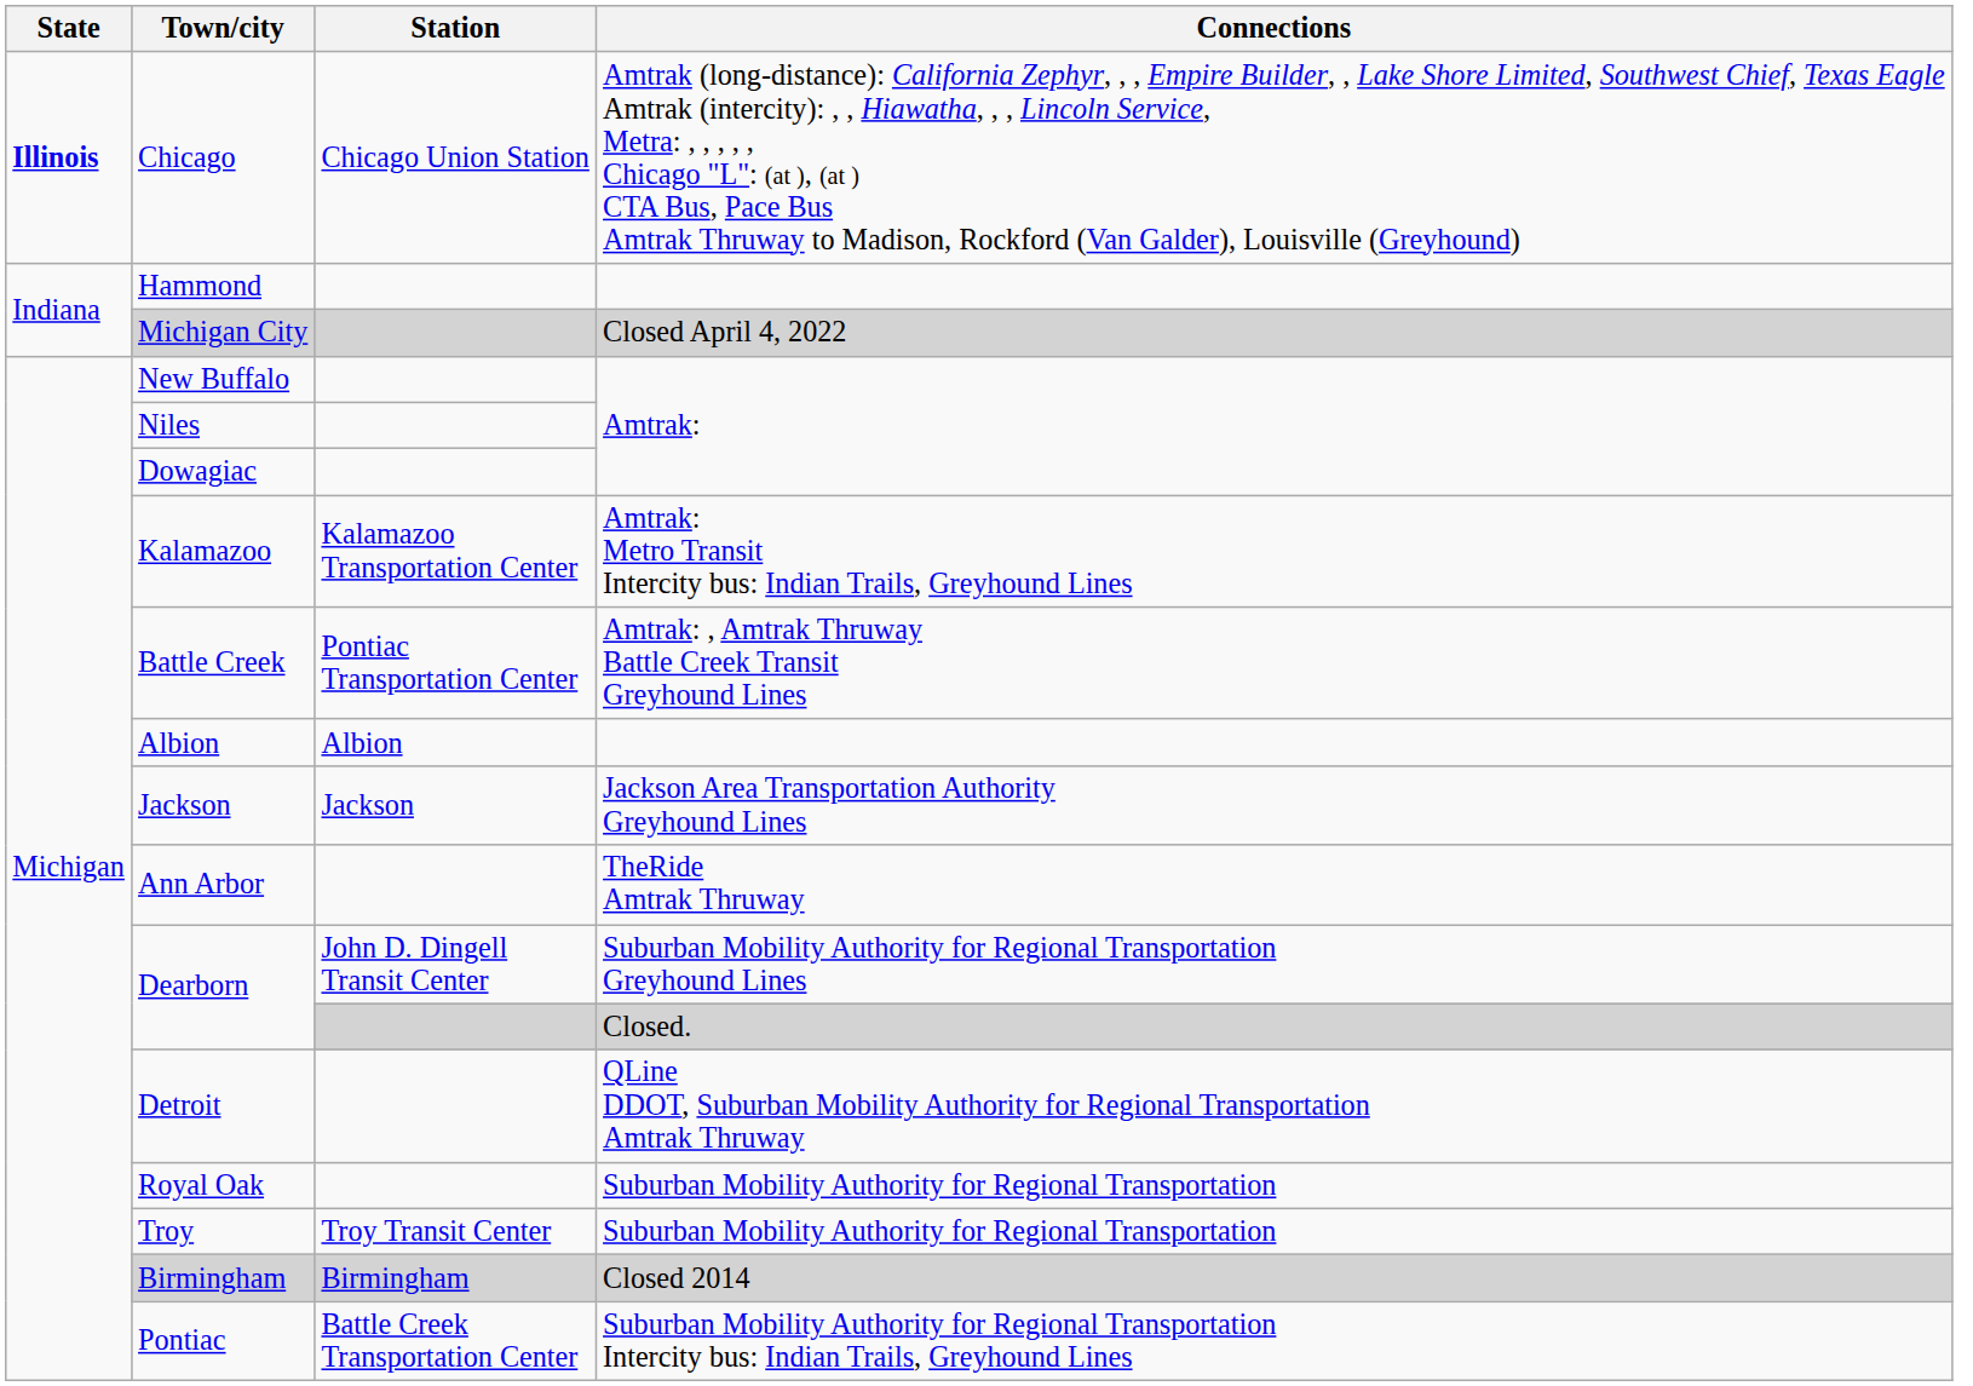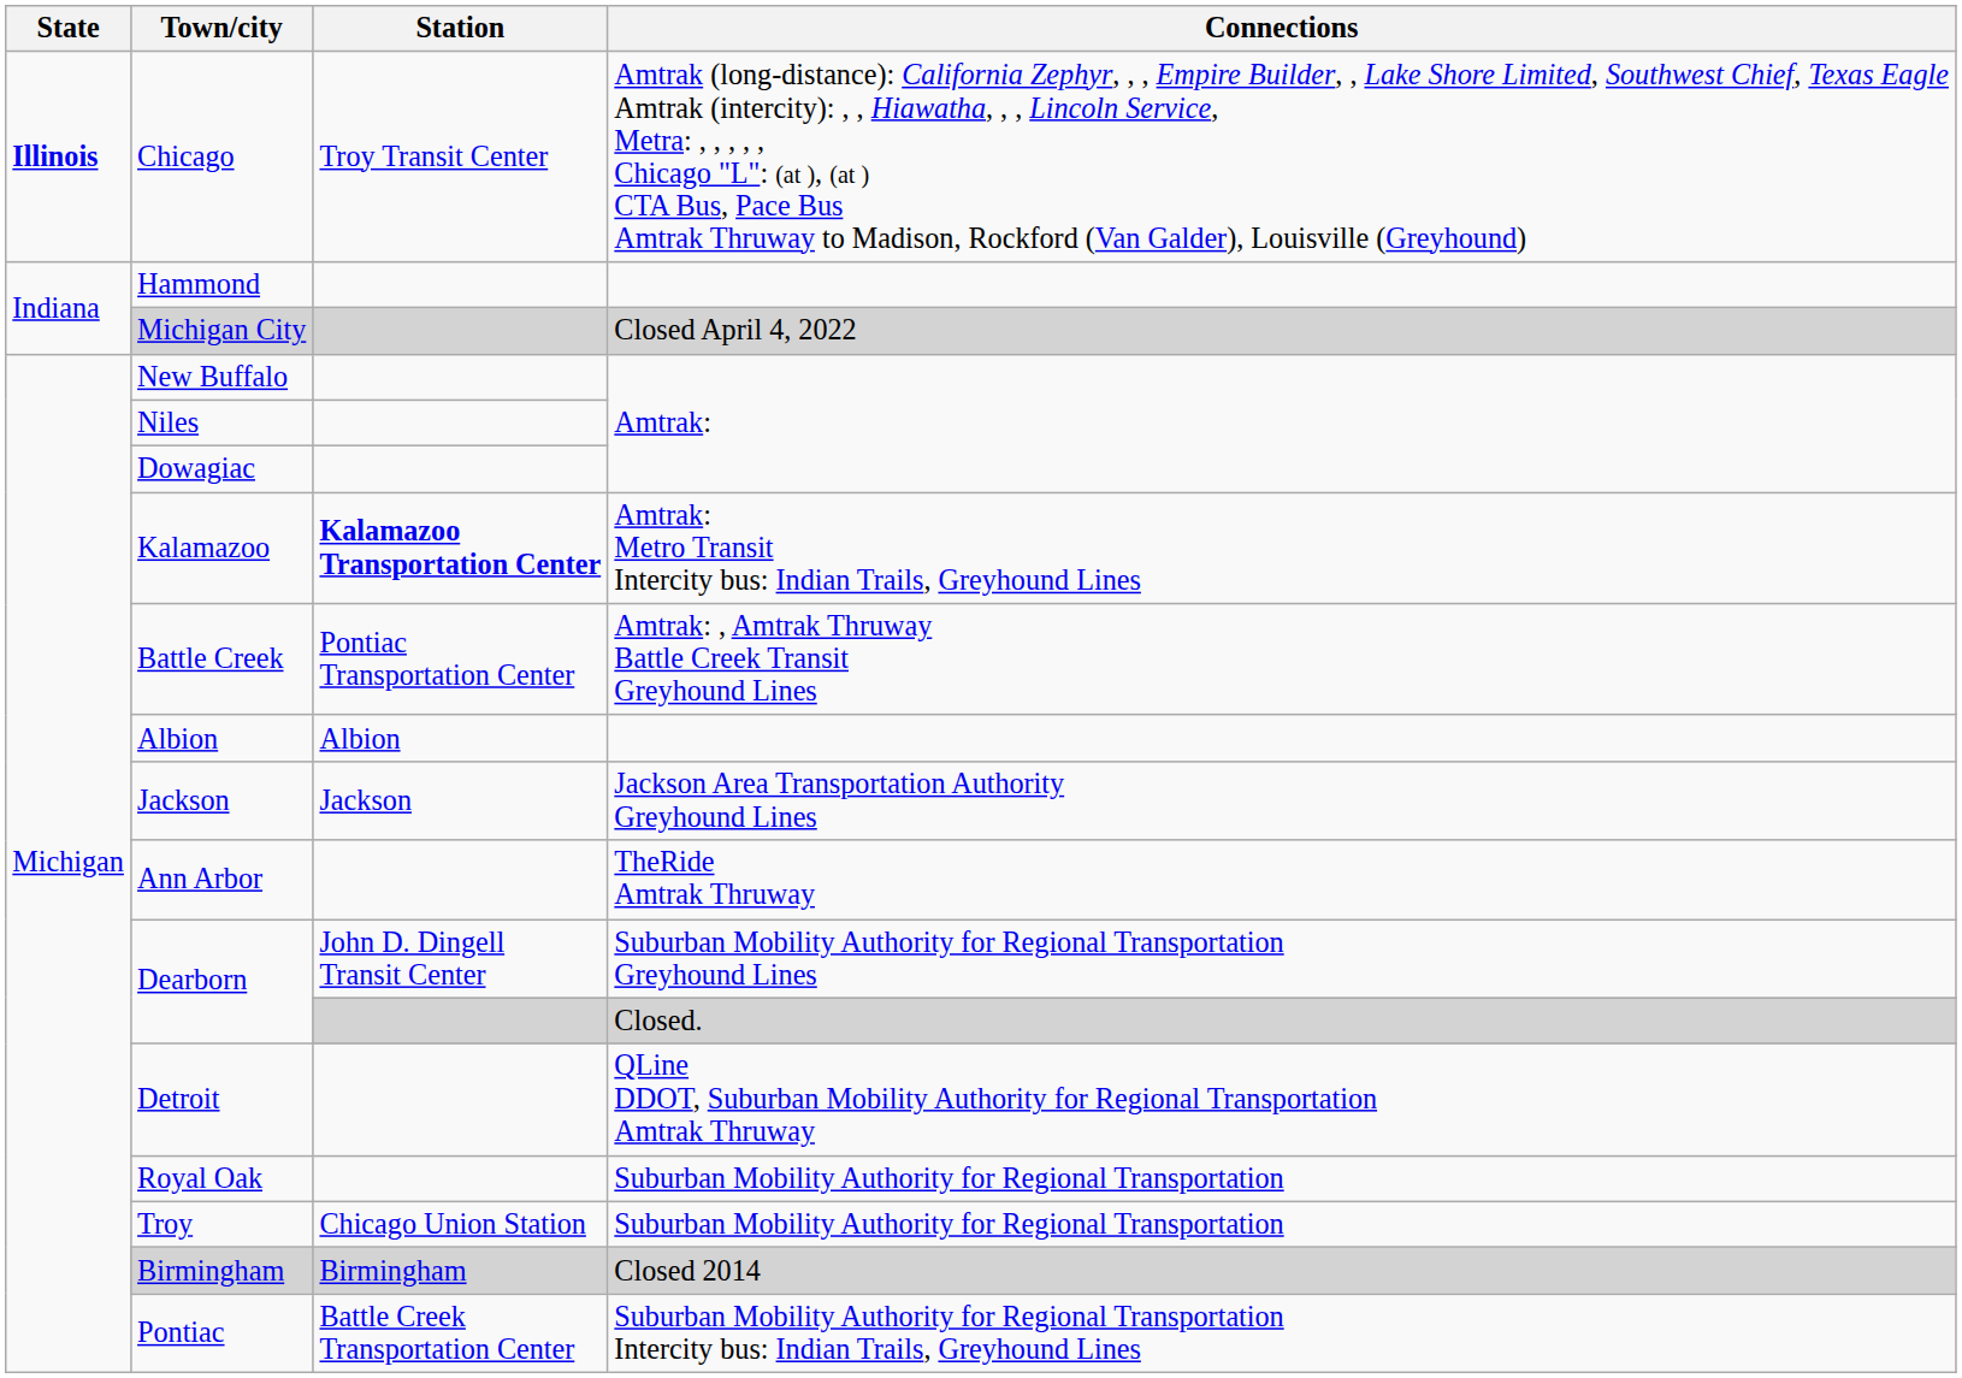Chicago | Station: Chicago Union Station -> Troy Transit Center
Kalamazoo | Station: normal -> bold
Troy | Station: Troy Transit Center -> Chicago Union Station
